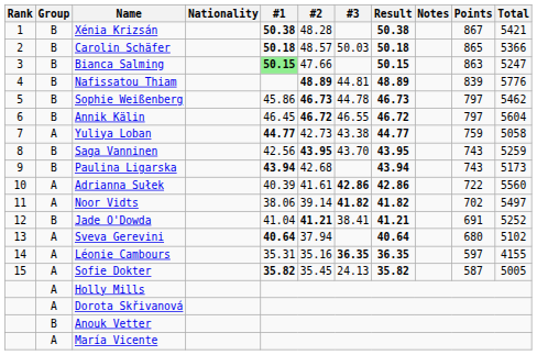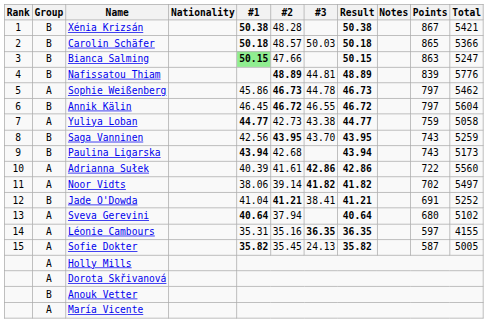Sophie Weißenberg | Group: B -> A
